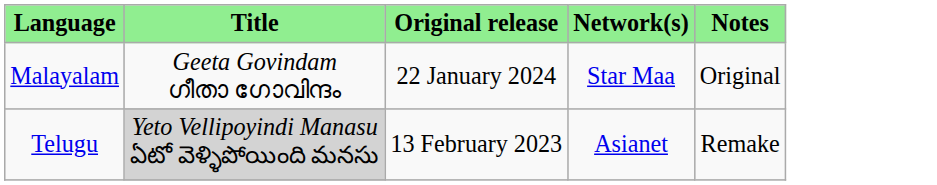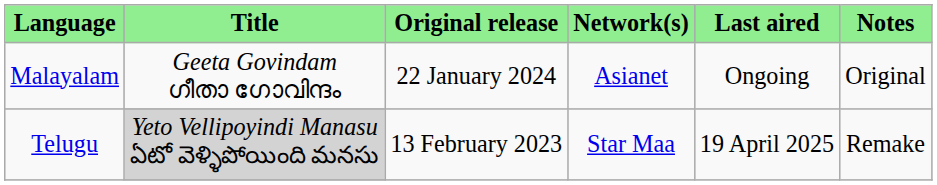+ column: Last aired | Ongoing | 19 April 2025
Malayalam | Network(s): Star Maa -> Asianet
Telugu | Network(s): Asianet -> Star Maa
